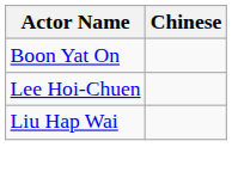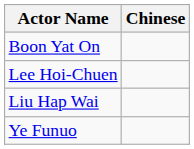+ row: Ye Funuo
